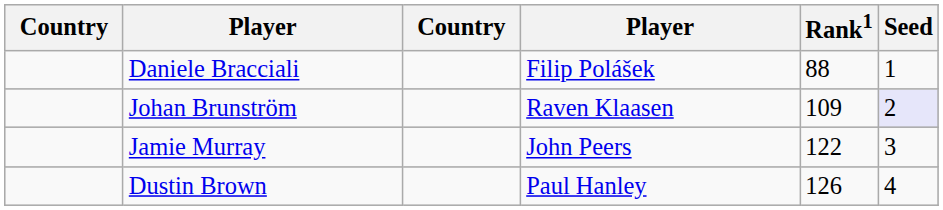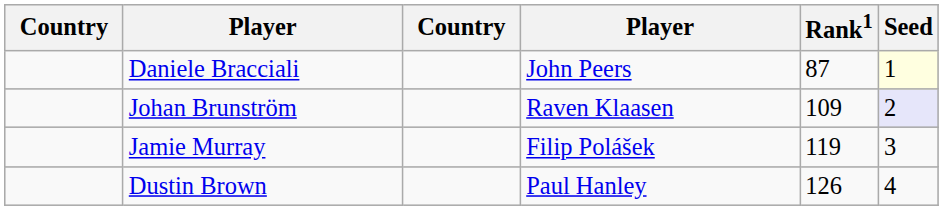Daniele Bracciali | column 4: Filip Polášek -> John Peers
Daniele Bracciali | Rank1: 88 -> 87
Daniele Bracciali | Seed: no background -> lightyellow background
Jamie Murray | column 4: John Peers -> Filip Polášek
Jamie Murray | Rank1: 122 -> 119
